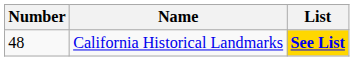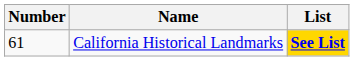California Historical Landmarks | Number: 48 -> 61
